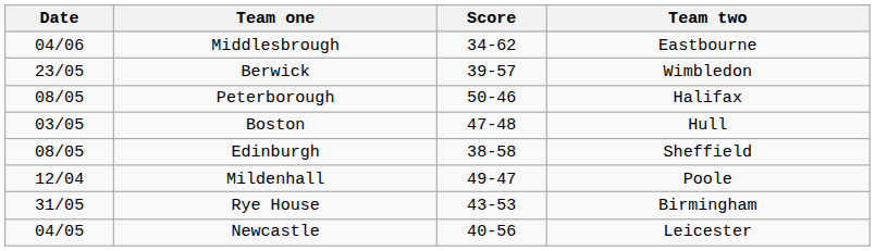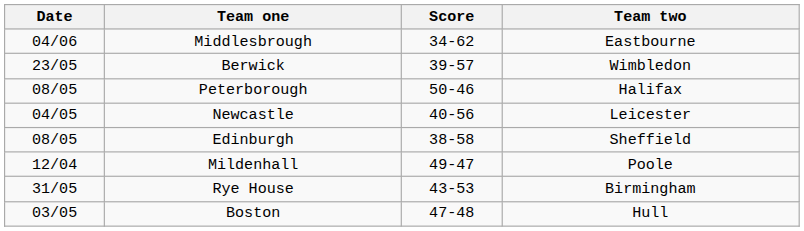rows swapped: Newcastle <-> Boston
